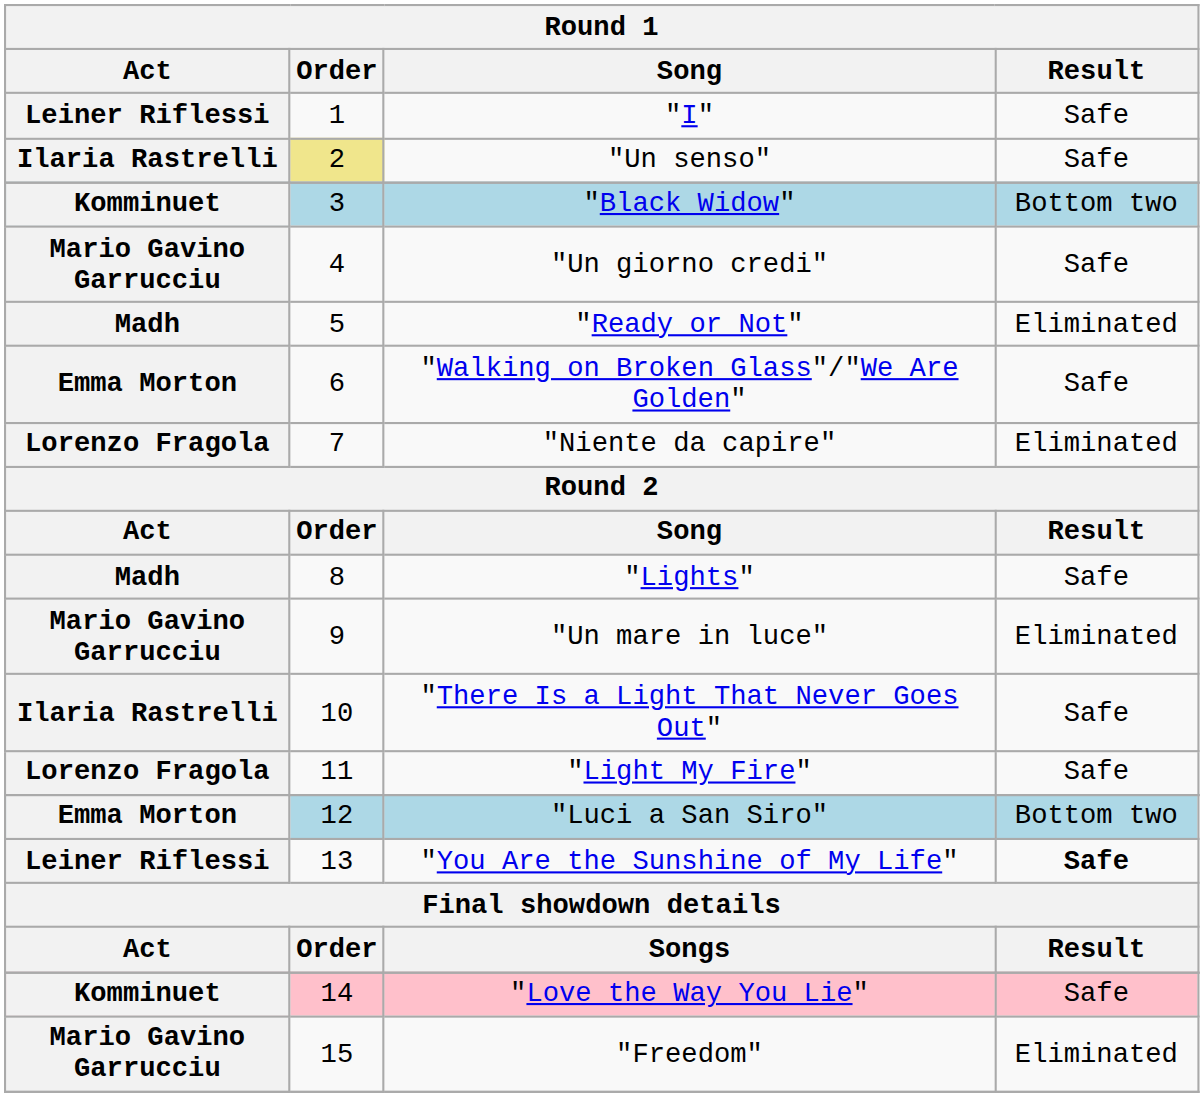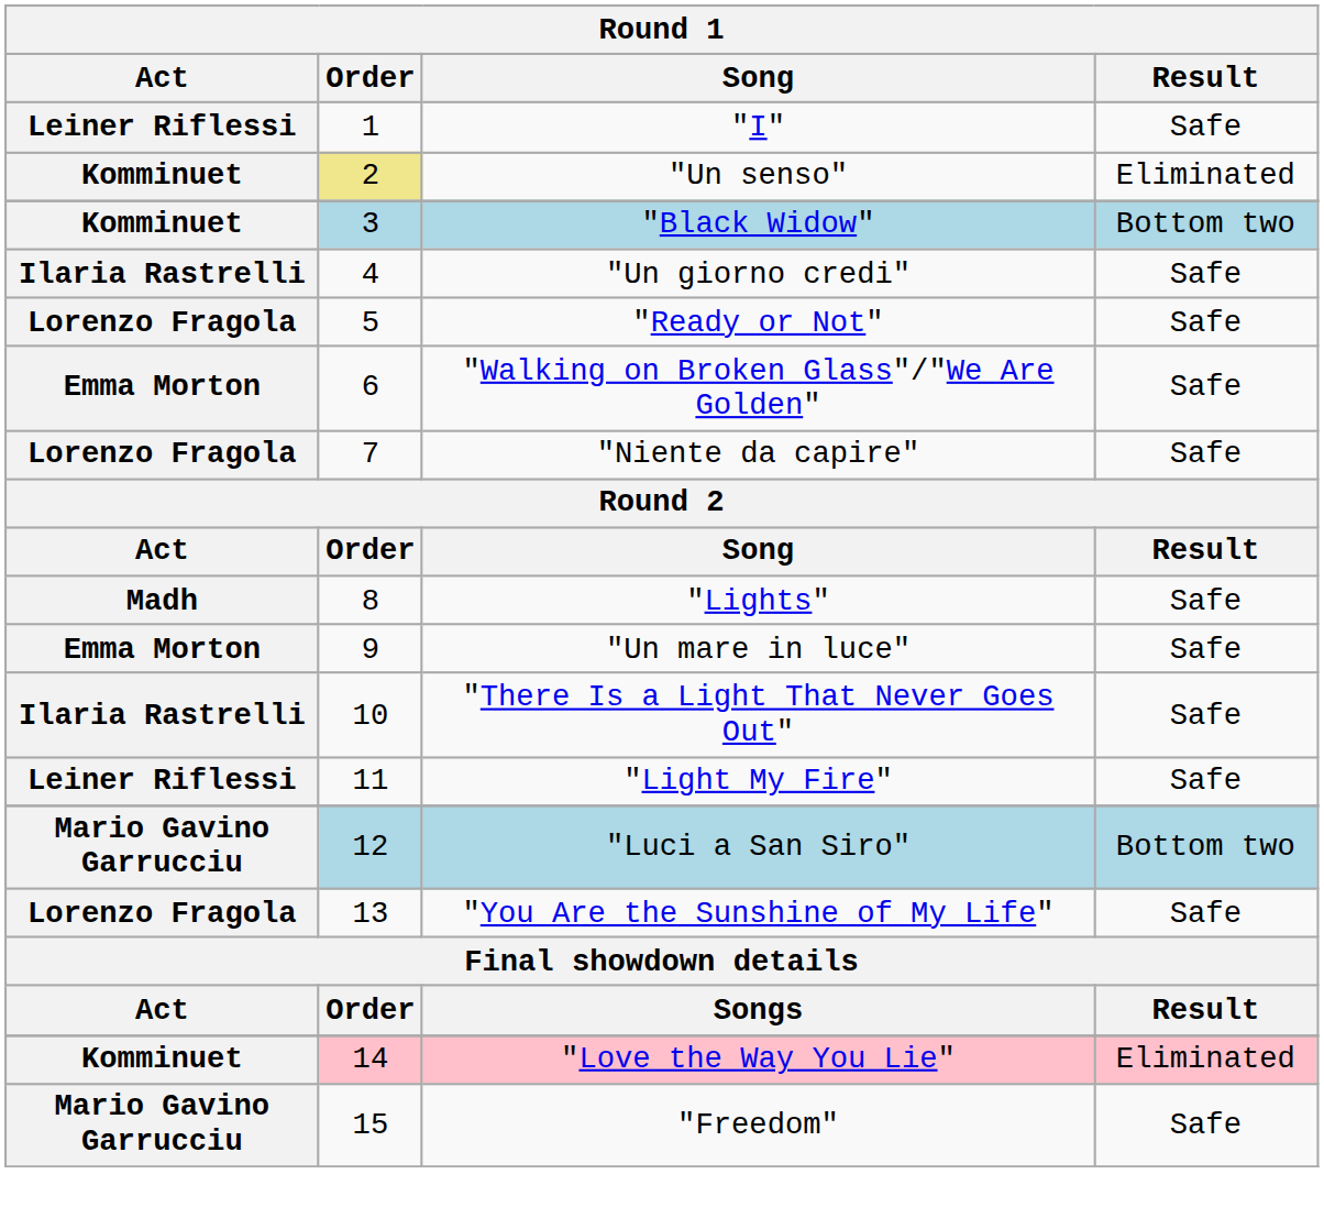"Un senso" | Act: Ilaria Rastrelli -> Komminuet
"Un senso" | Result: Safe -> Eliminated
"Un giorno credi" | Act: Mario Gavino Garrucciu -> Ilaria Rastrelli
"Ready or Not" | Act: Madh -> Lorenzo Fragola
"Ready or Not" | Result: Eliminated -> Safe
"Niente da capire" | Result: Eliminated -> Safe
"Un mare in luce" | Act: Mario Gavino Garrucciu -> Emma Morton
"Un mare in luce" | Result: Eliminated -> Safe
"Light My Fire" | Act: Lorenzo Fragola -> Leiner Riflessi
"Luci a San Siro" | Act: Emma Morton -> Mario Gavino Garrucciu
"You Are the Sunshine of My Life" | Act: Leiner Riflessi -> Lorenzo Fragola
"You Are the Sunshine of My Life" | Result: bold -> normal
"Love the Way You Lie" | Result: Safe -> Eliminated
"Freedom" | Result: Eliminated -> Safe
